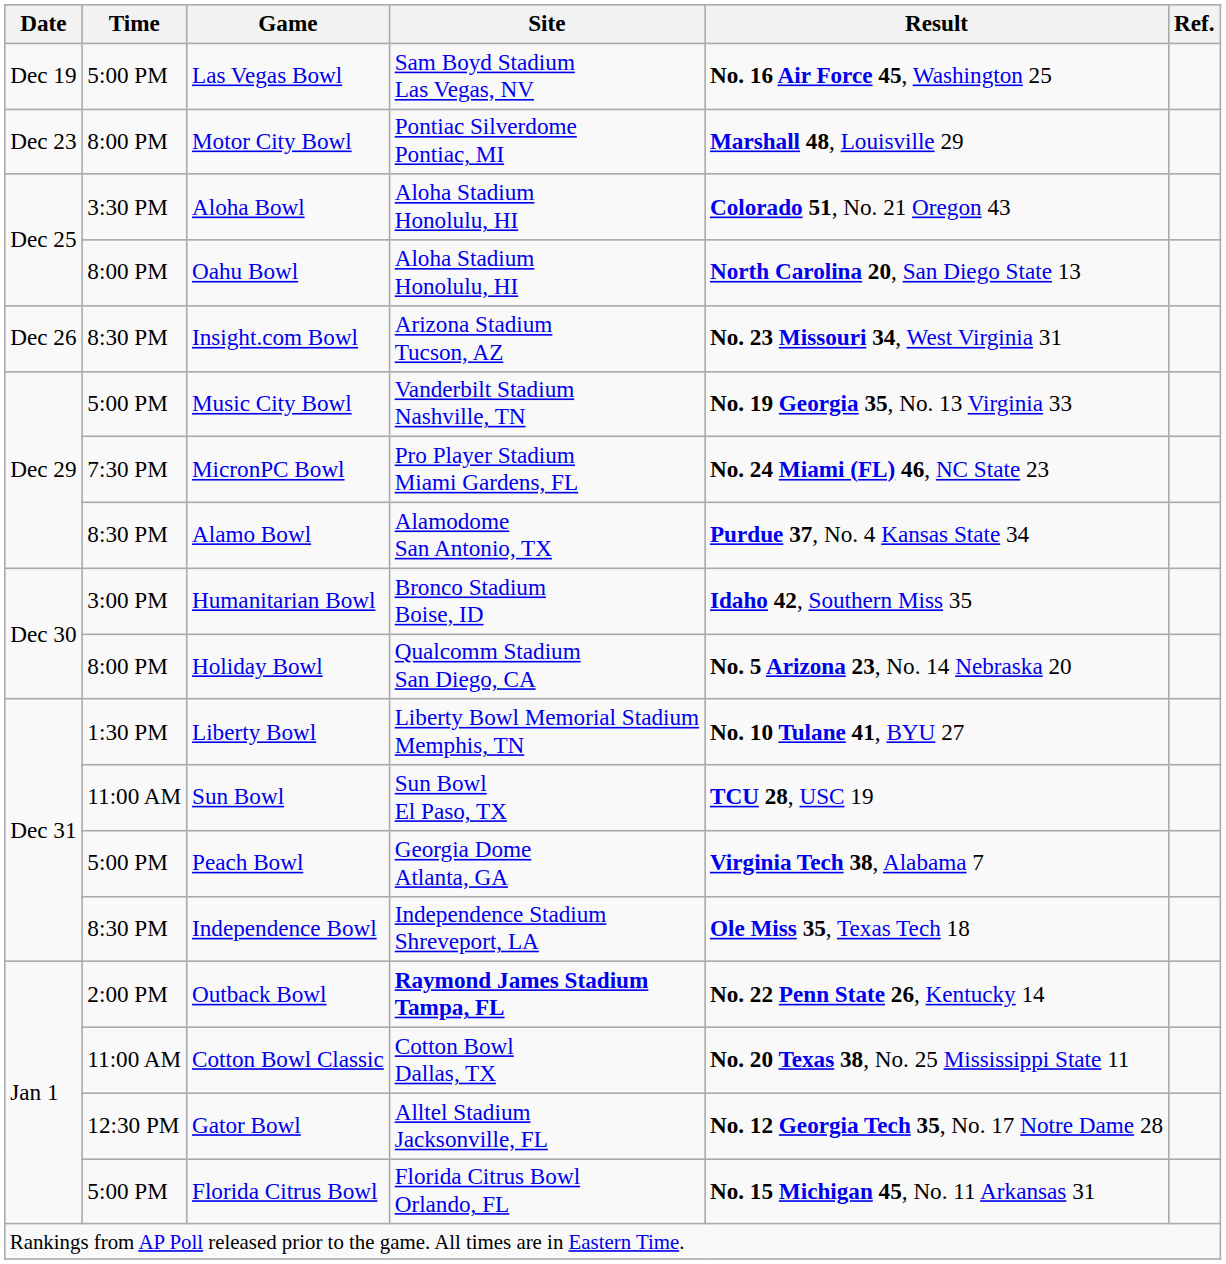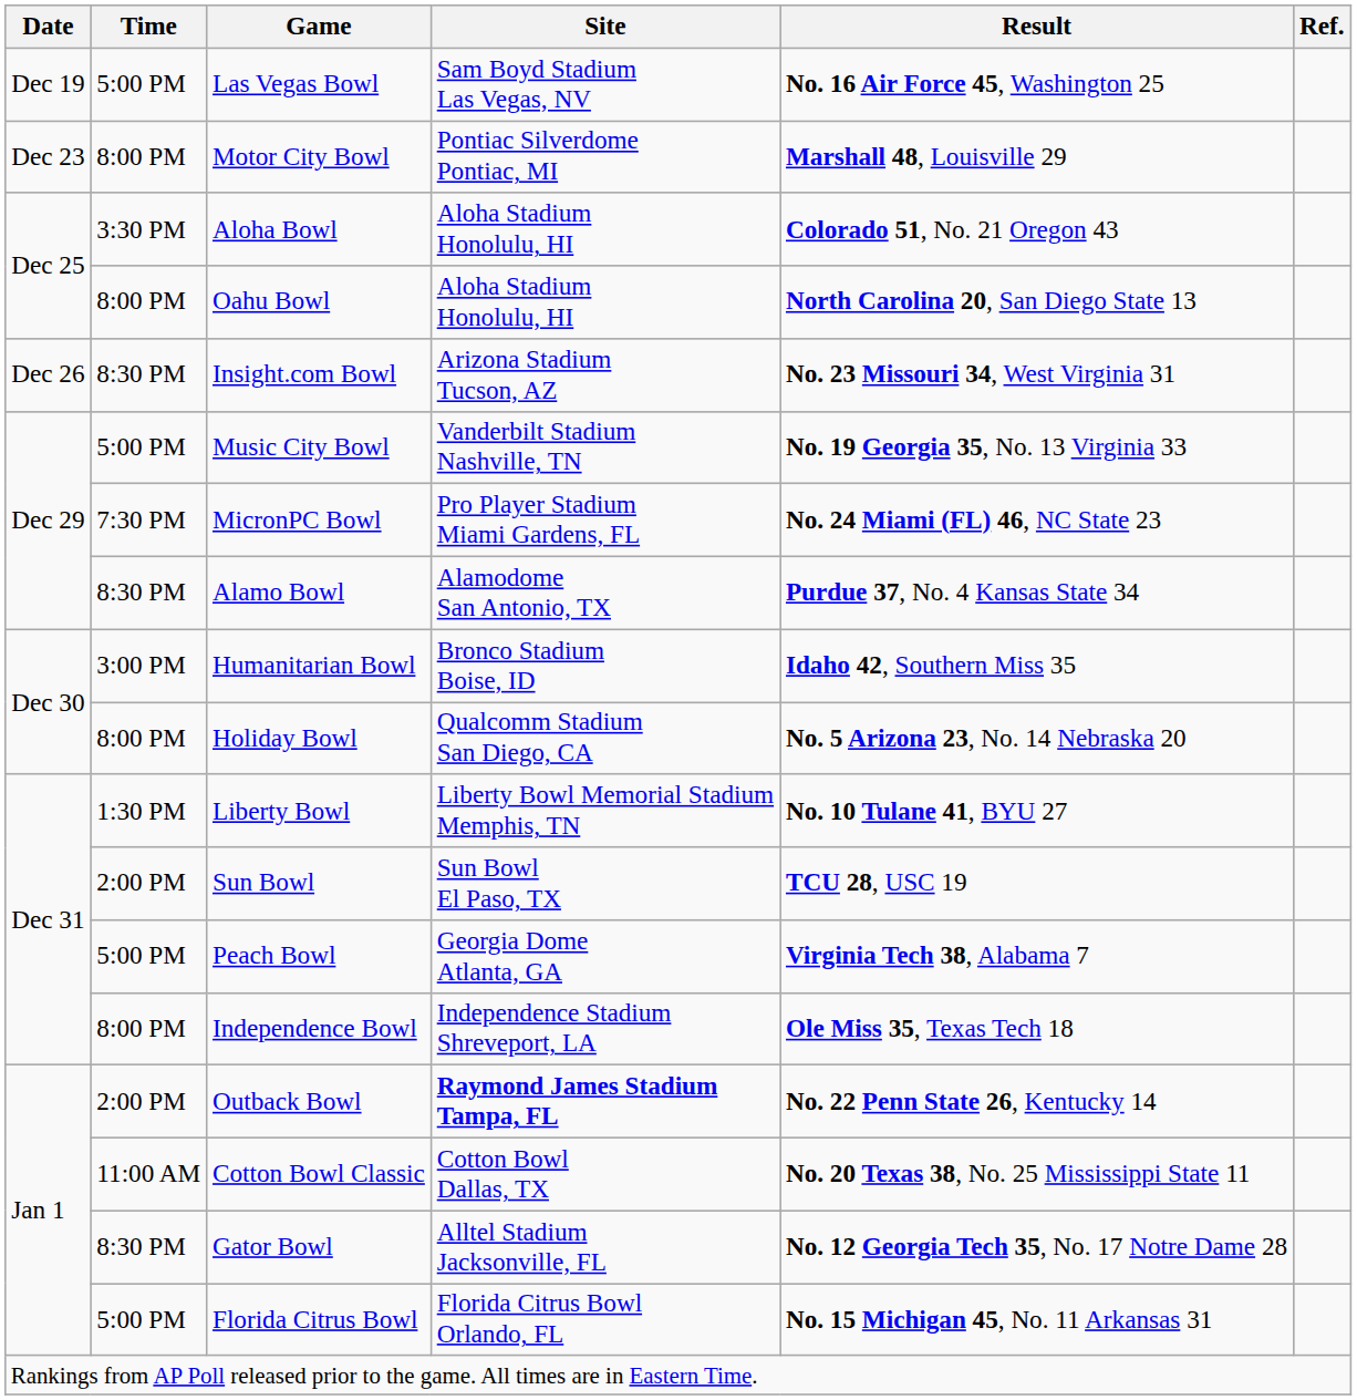Sun Bowl | Time: 11:00 AM -> 2:00 PM
Independence Bowl | Time: 8:30 PM -> 8:00 PM
Gator Bowl | Time: 12:30 PM -> 8:30 PM
